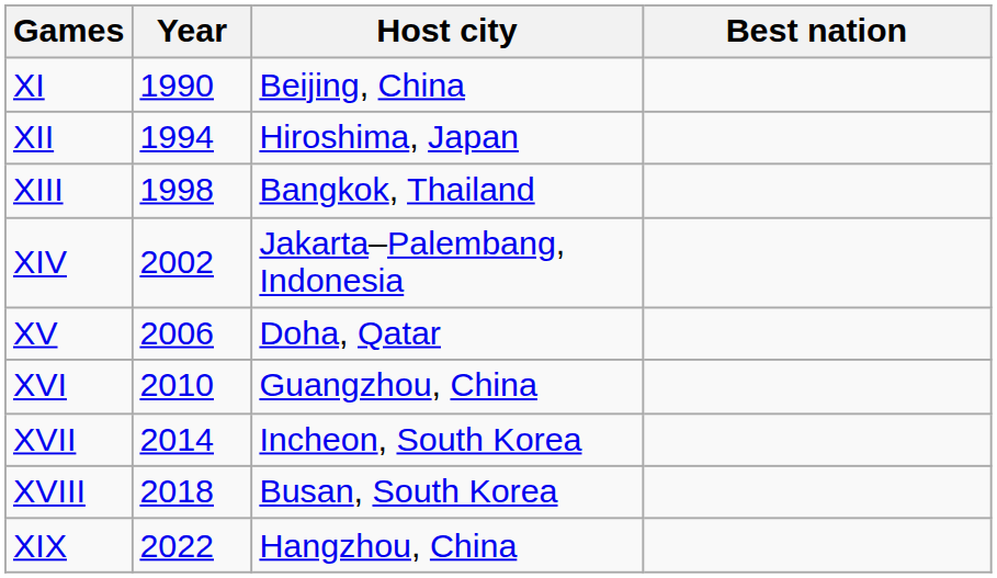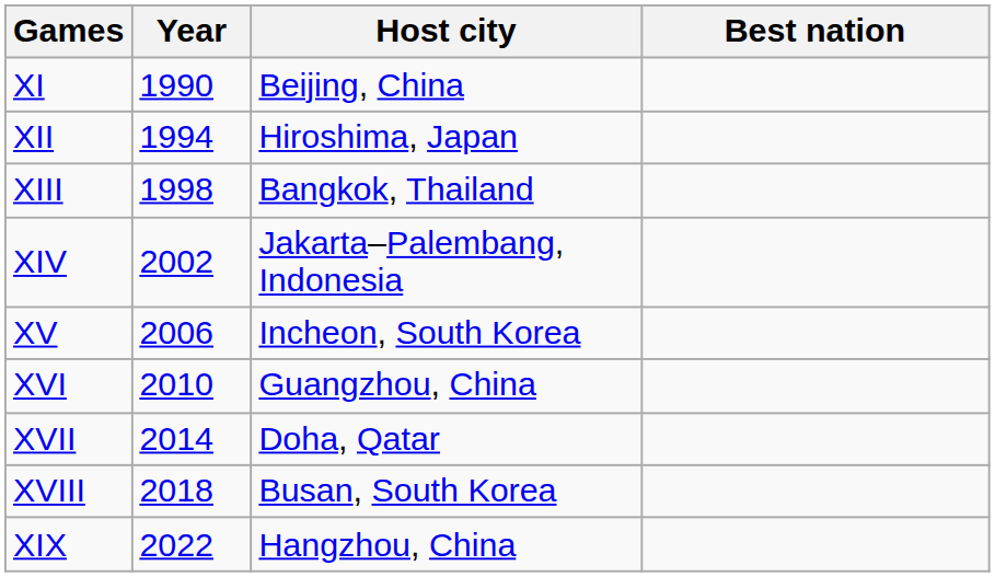XV | Host city: Doha, Qatar -> Incheon, South Korea
XVII | Host city: Incheon, South Korea -> Doha, Qatar
